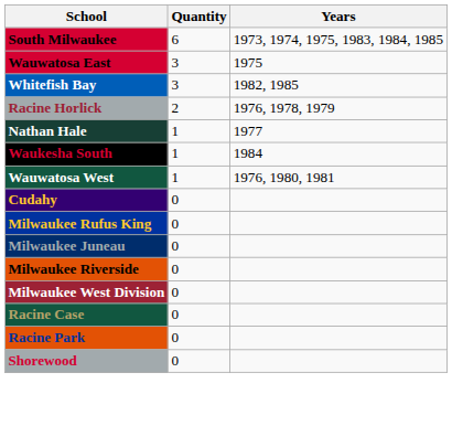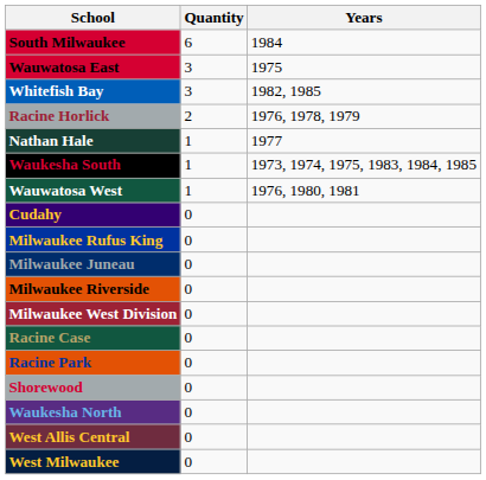South Milwaukee | Years: 1973, 1974, 1975, 1983, 1984, 1985 -> 1984
Waukesha South | Years: 1984 -> 1973, 1974, 1975, 1983, 1984, 1985
+ row: Waukesha North | 0
+ row: West Allis Central | 0
+ row: West Milwaukee | 0
